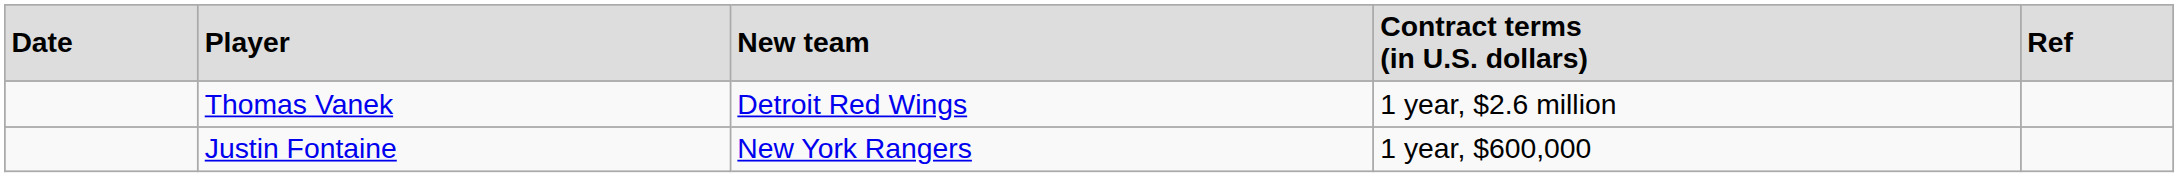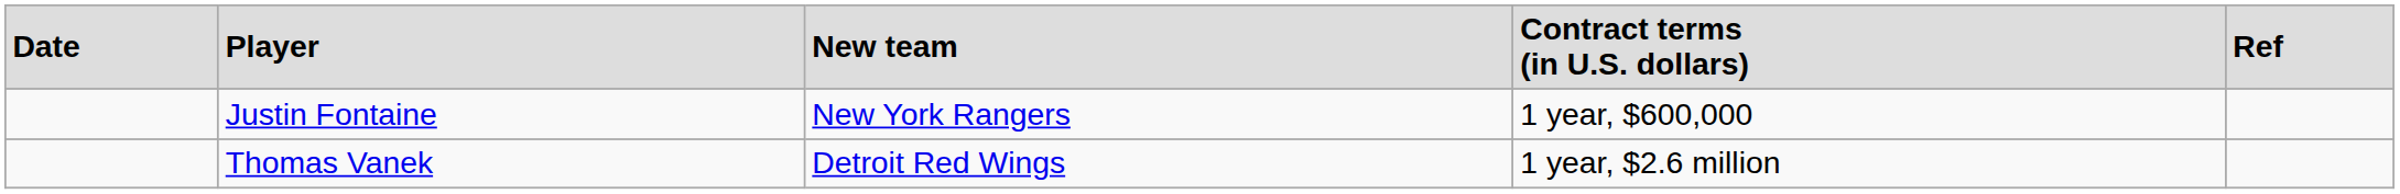rows swapped: Thomas Vanek <-> Justin Fontaine
